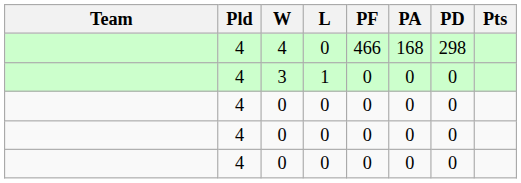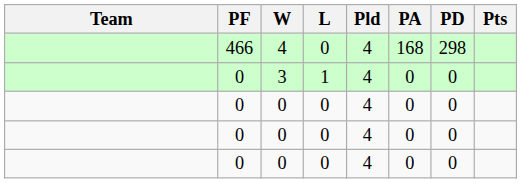columns swapped: Pld <-> PF
